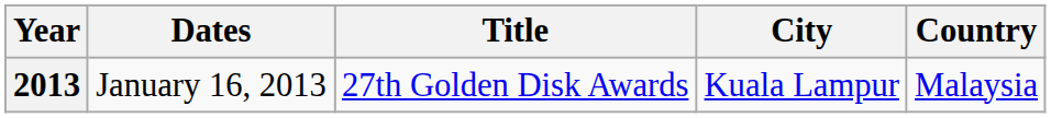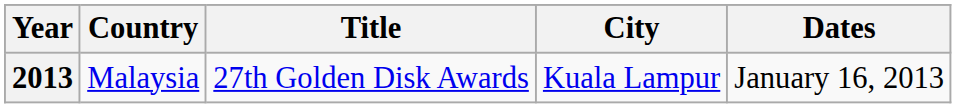columns swapped: Dates <-> Country
